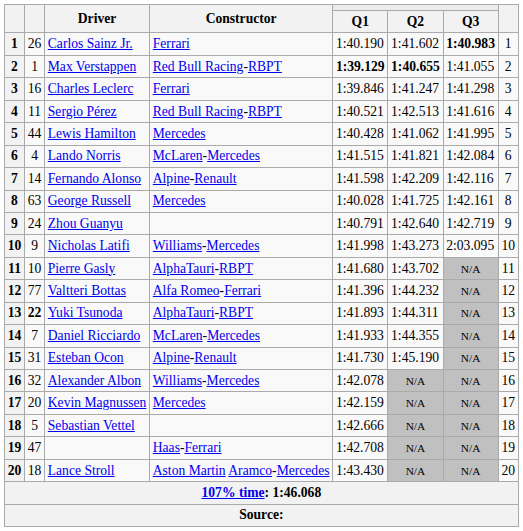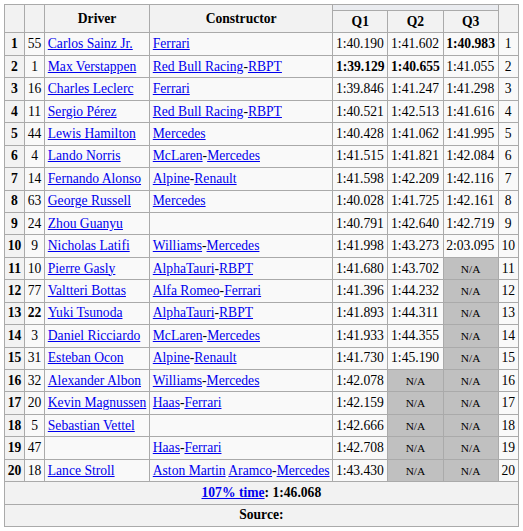Carlos Sainz Jr. | column 2: 26 -> 55
Daniel Ricciardo | column 2: 7 -> 3
Kevin Magnussen | Constructor: Mercedes -> Haas-Ferrari
